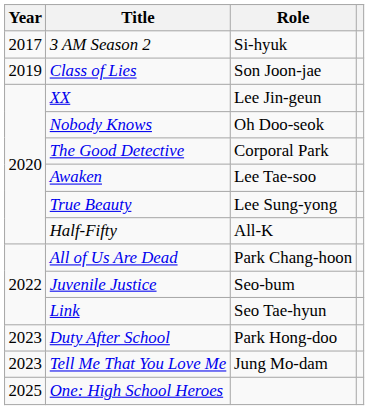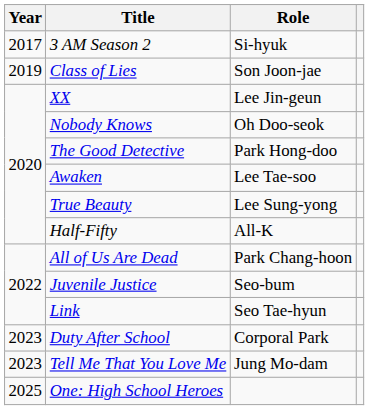The Good Detective | Role: Corporal Park -> Park Hong-doo
Duty After School | Role: Park Hong-doo -> Corporal Park
